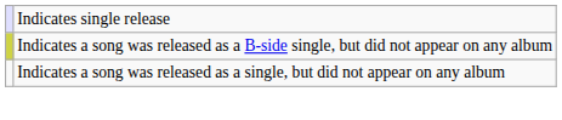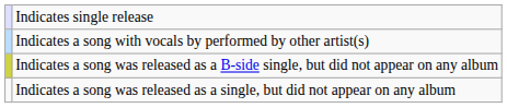+ row: Indicates a song with vocals by performed by other artist(s)
